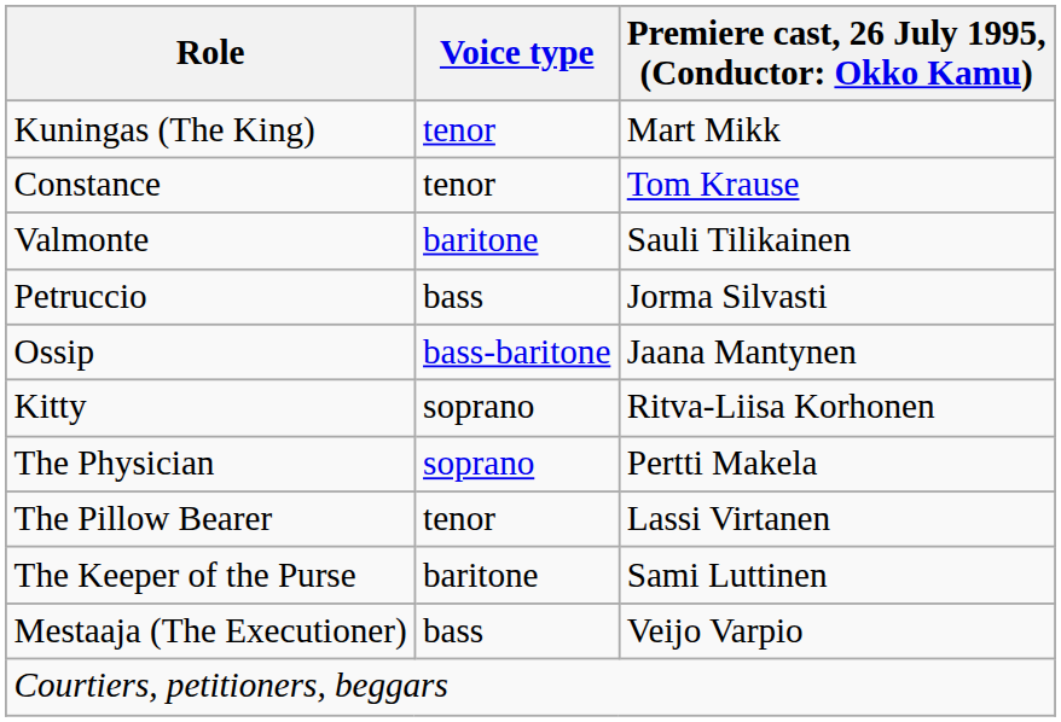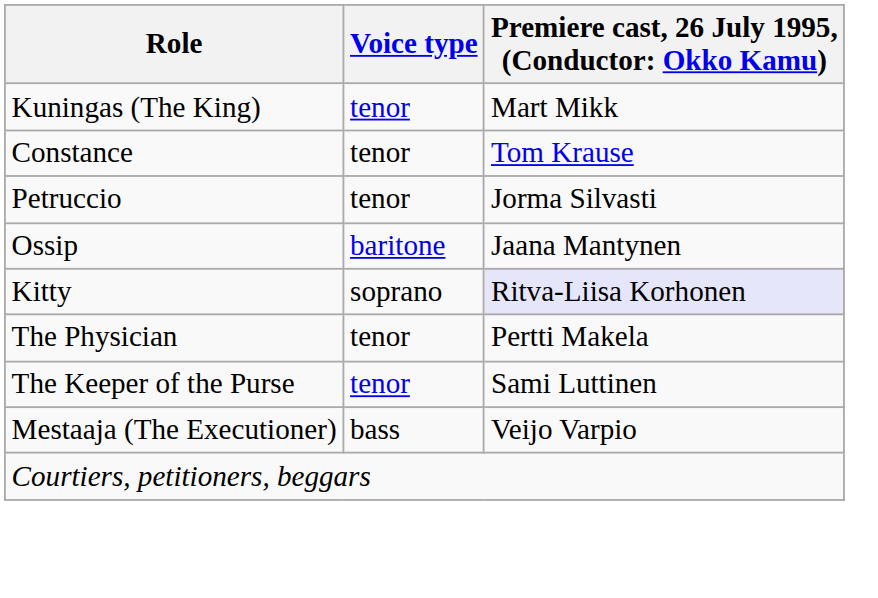- row: Valmonte | baritone | Sauli Tilikainen
Petruccio | Voice type: bass -> tenor
Ossip | Voice type: bass-baritone -> baritone
Kitty | column 3: no background -> lavender background
The Physician | Voice type: soprano -> tenor
- row: The Pillow Bearer | tenor | Lassi Virtanen
The Keeper of the Purse | Voice type: baritone -> tenor
